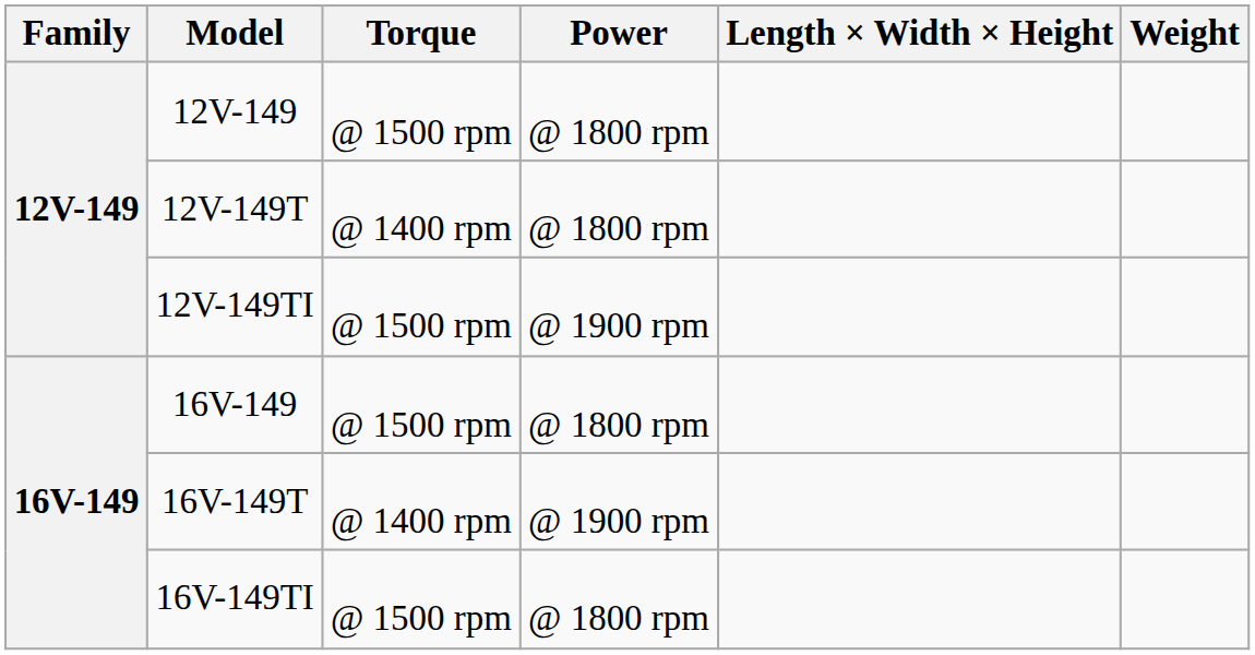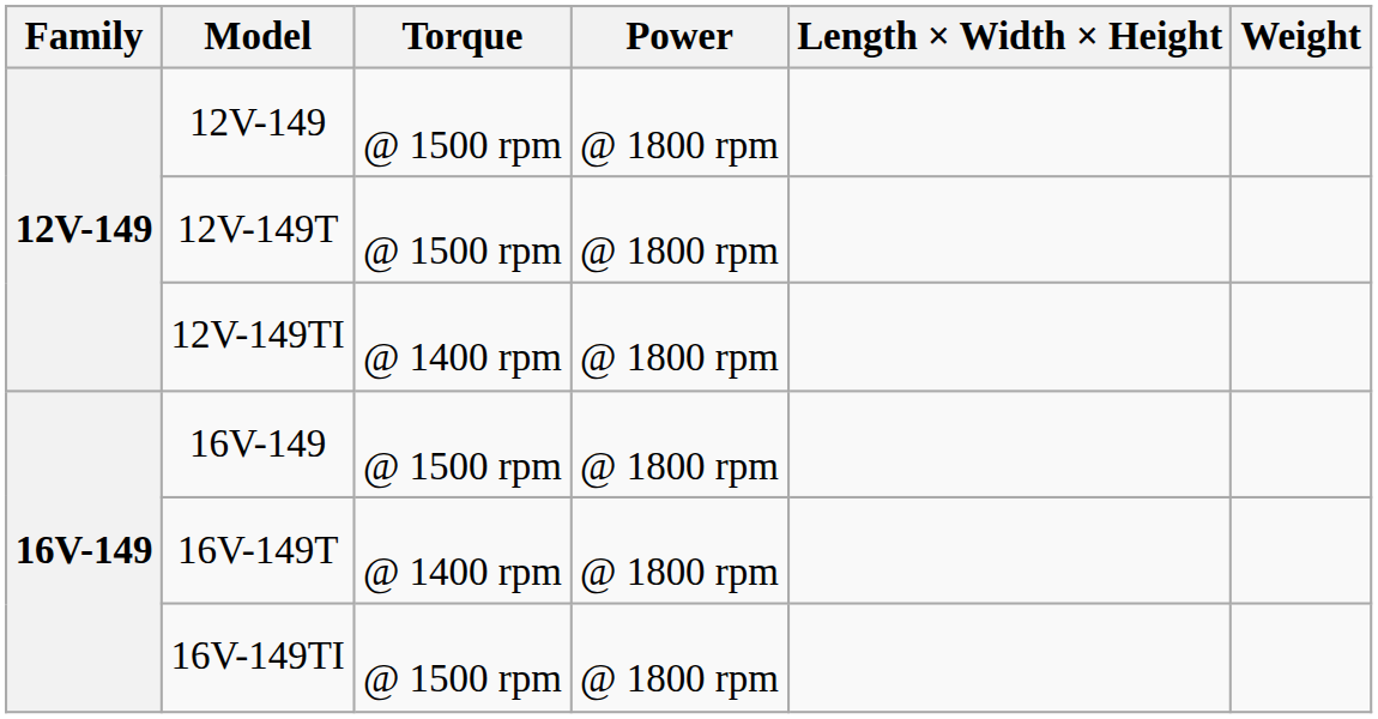12V-149T | Torque: @ 1400 rpm -> @ 1500 rpm
12V-149TI | Torque: @ 1500 rpm -> @ 1400 rpm
12V-149TI | Power: @ 1900 rpm -> @ 1800 rpm
16V-149T | Power: @ 1900 rpm -> @ 1800 rpm
